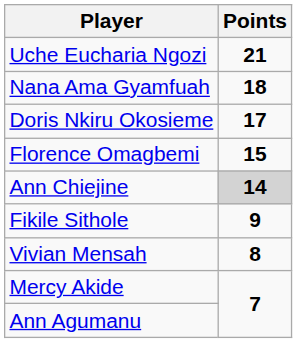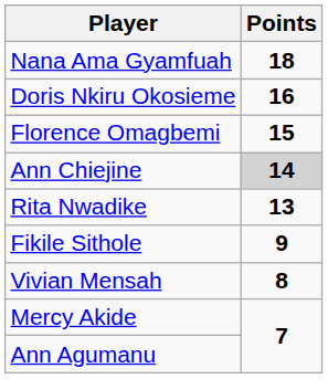- row: Uche Eucharia Ngozi | 21
Doris Nkiru Okosieme | Points: 17 -> 16
+ row: Rita Nwadike | 13
